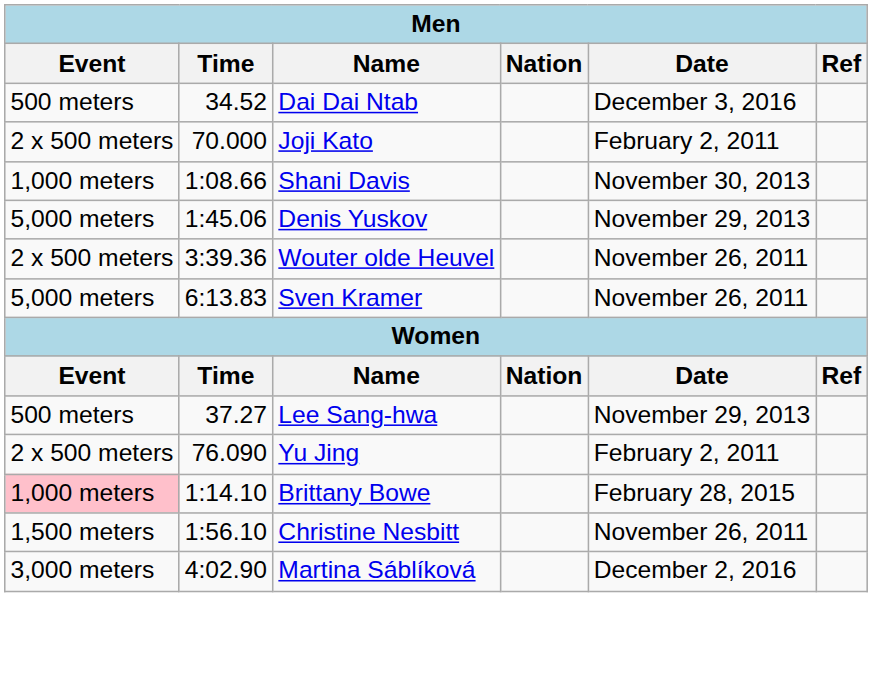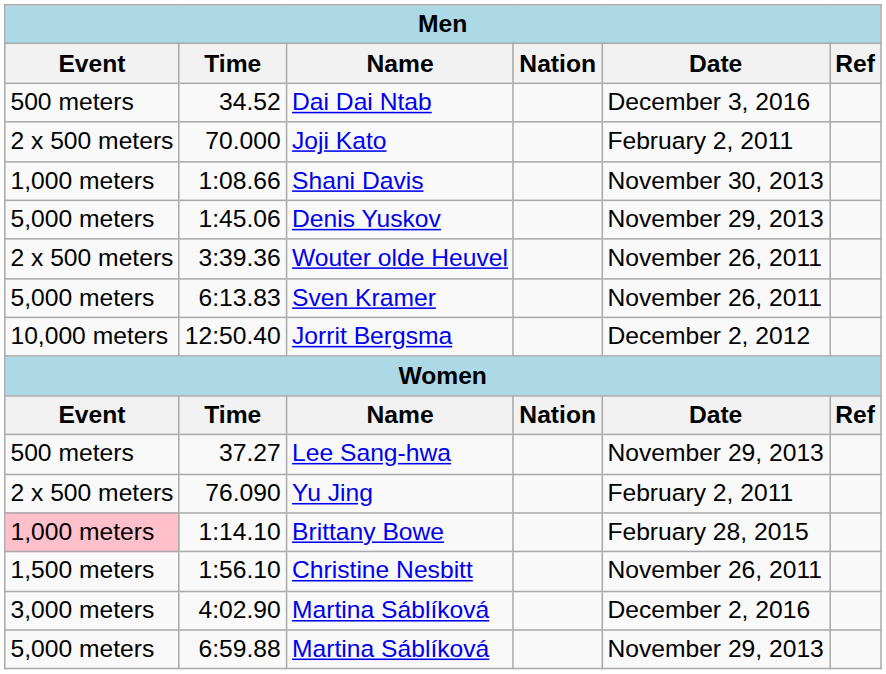+ row: 10,000 meters | 12:50.40 | Jorrit Bergsma | December 2, 2012
+ row: 5,000 meters | 6:59.88 | Martina Sáblíková | November 29, 2013
